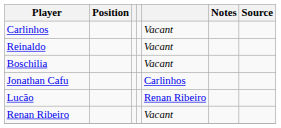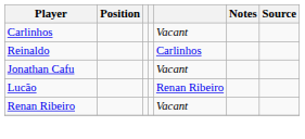Reinaldo | column 5: Vacant -> Carlinhos
- row: Boschilia | Vacant
Jonathan Cafu | column 5: Carlinhos -> Vacant
